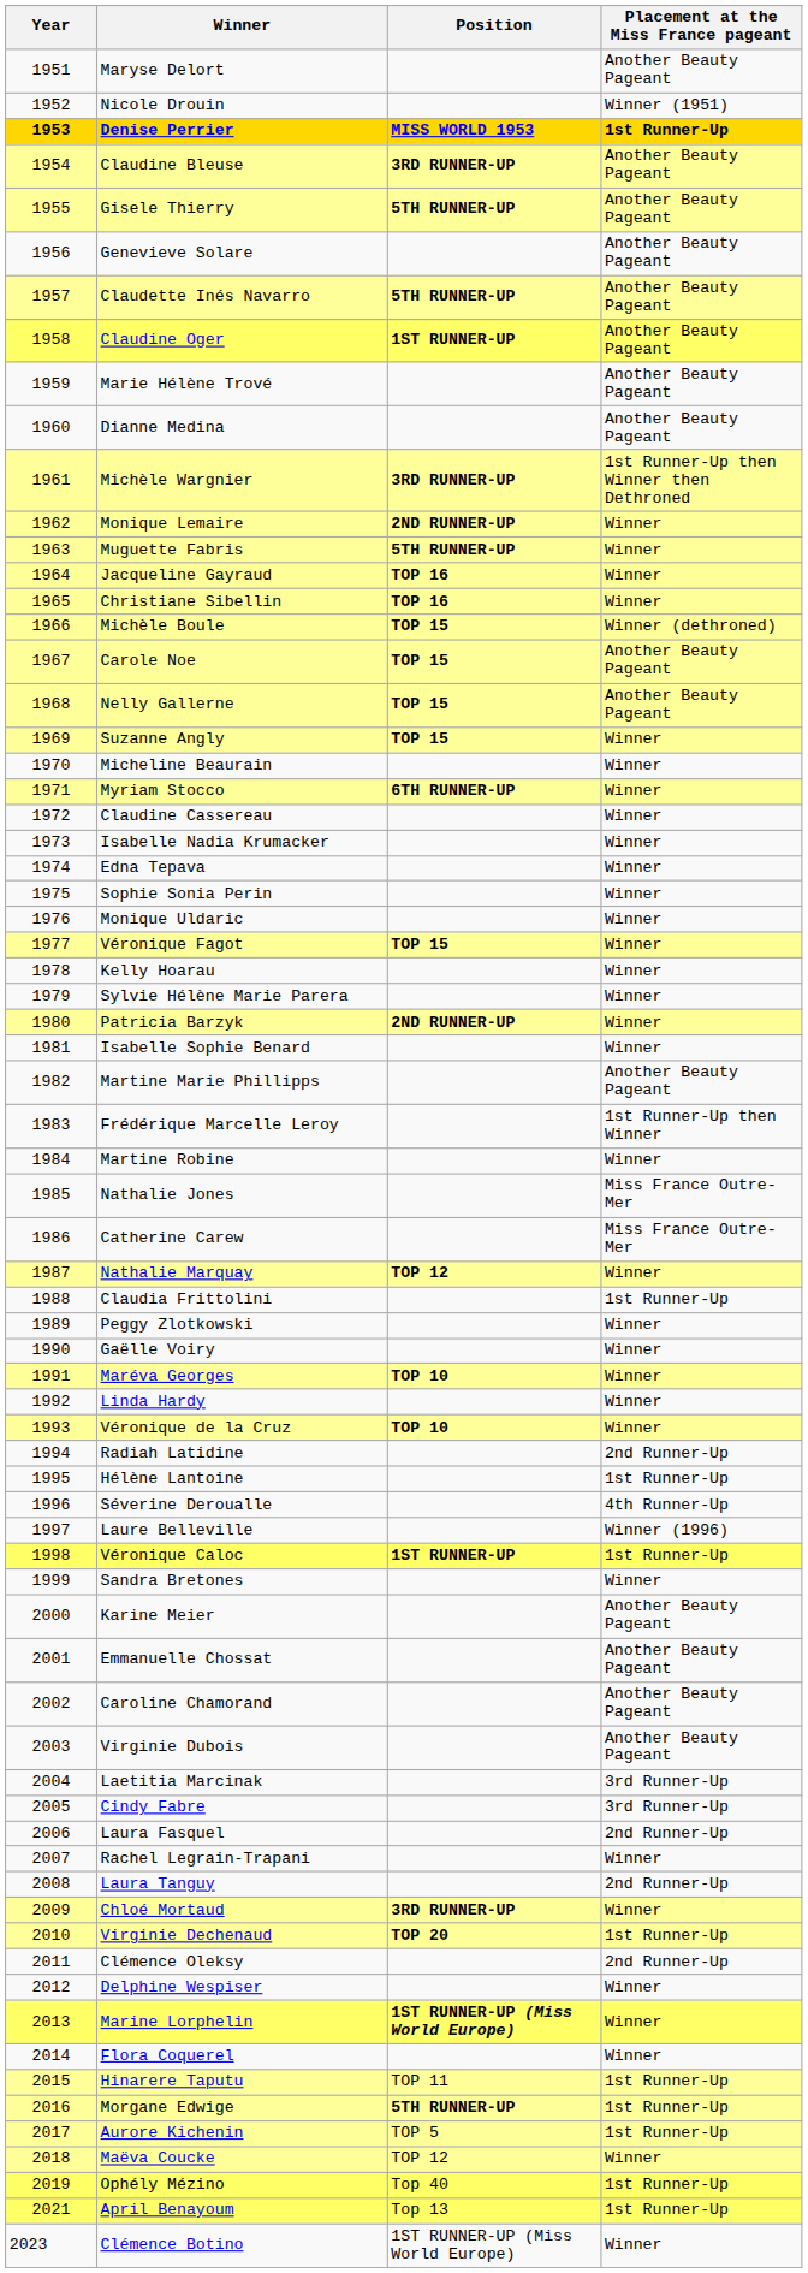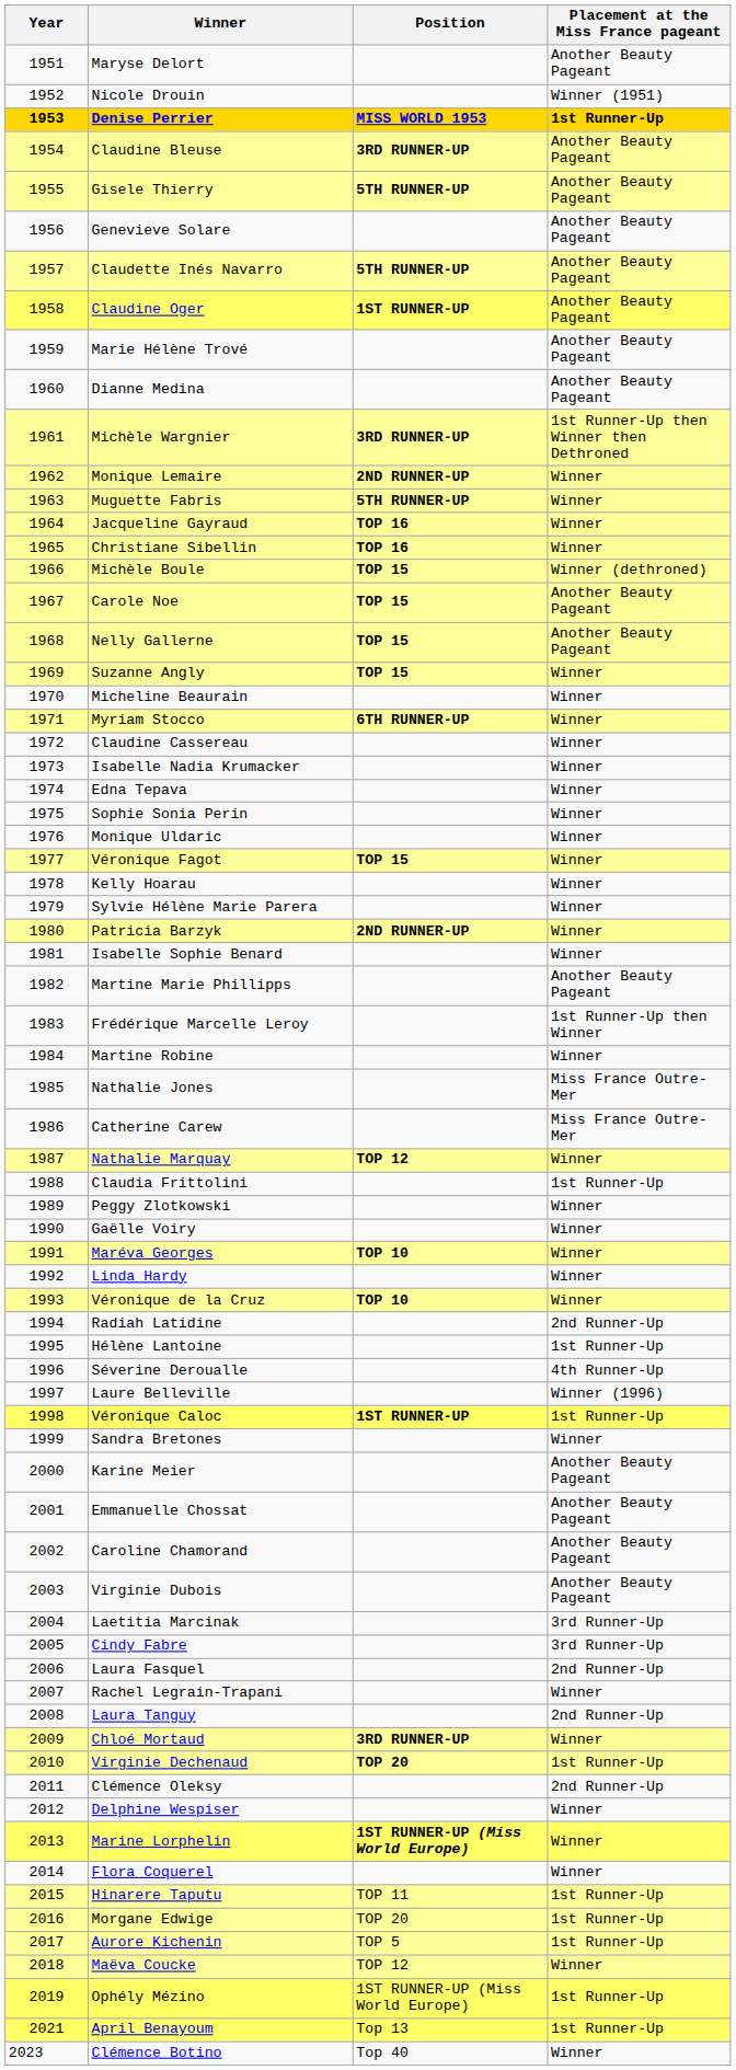Morgane Edwige | Position: 5TH RUNNER-UP -> TOP 20
Ophély Mézino | Position: Top 40 -> 1ST RUNNER-UP (Miss World Europe)
Clémence Botino | Position: 1ST RUNNER-UP (Miss World Europe) -> Top 40
